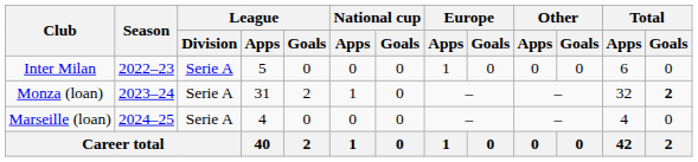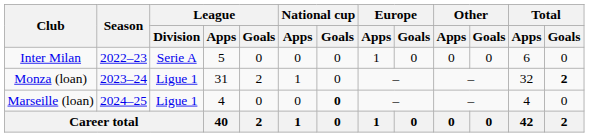Monza (loan) | League / Division: Serie A -> Ligue 1
Marseille (loan) | League / Division: Serie A -> Ligue 1
Marseille (loan) | National cup / Goals: normal -> bold
